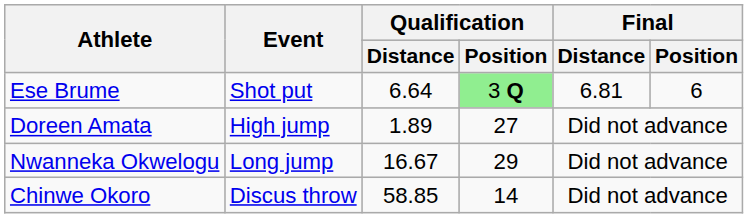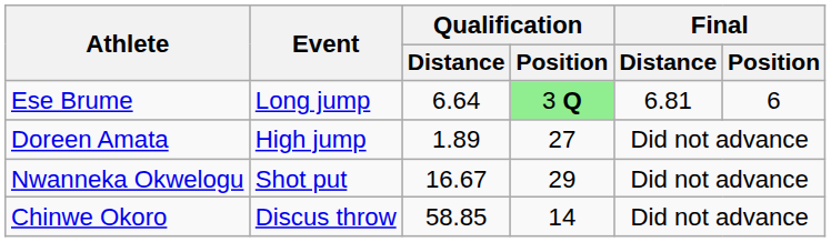Ese Brume | Event: Shot put -> Long jump
Nwanneka Okwelogu | Event: Long jump -> Shot put
